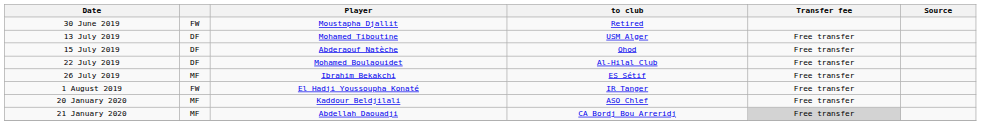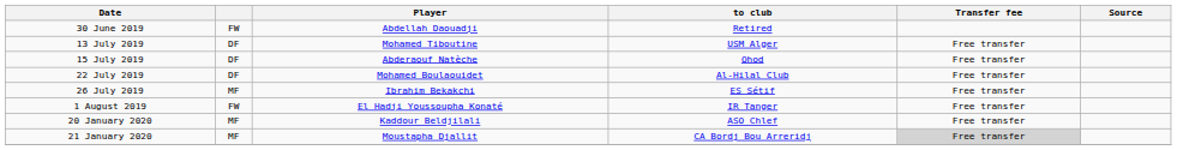30 June 2019 | Player: Moustapha Djallit -> Abdellah Daouadji
21 January 2020 | Player: Abdellah Daouadji -> Moustapha Djallit
